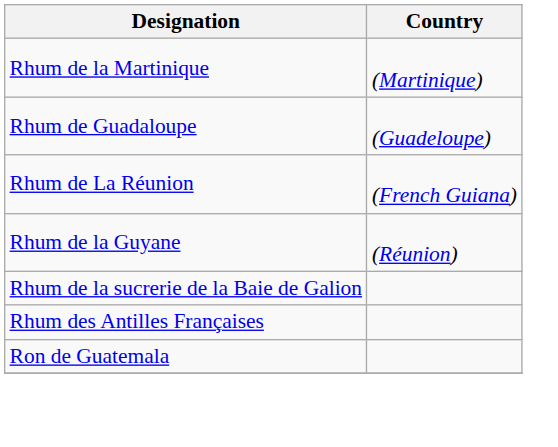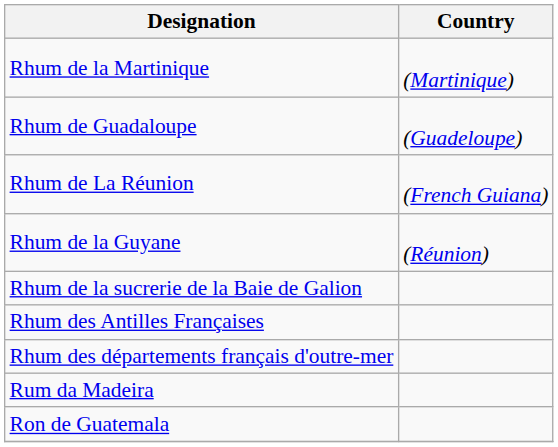+ row: Rhum des départements français d'outre-mer
+ row: Rum da Madeira
